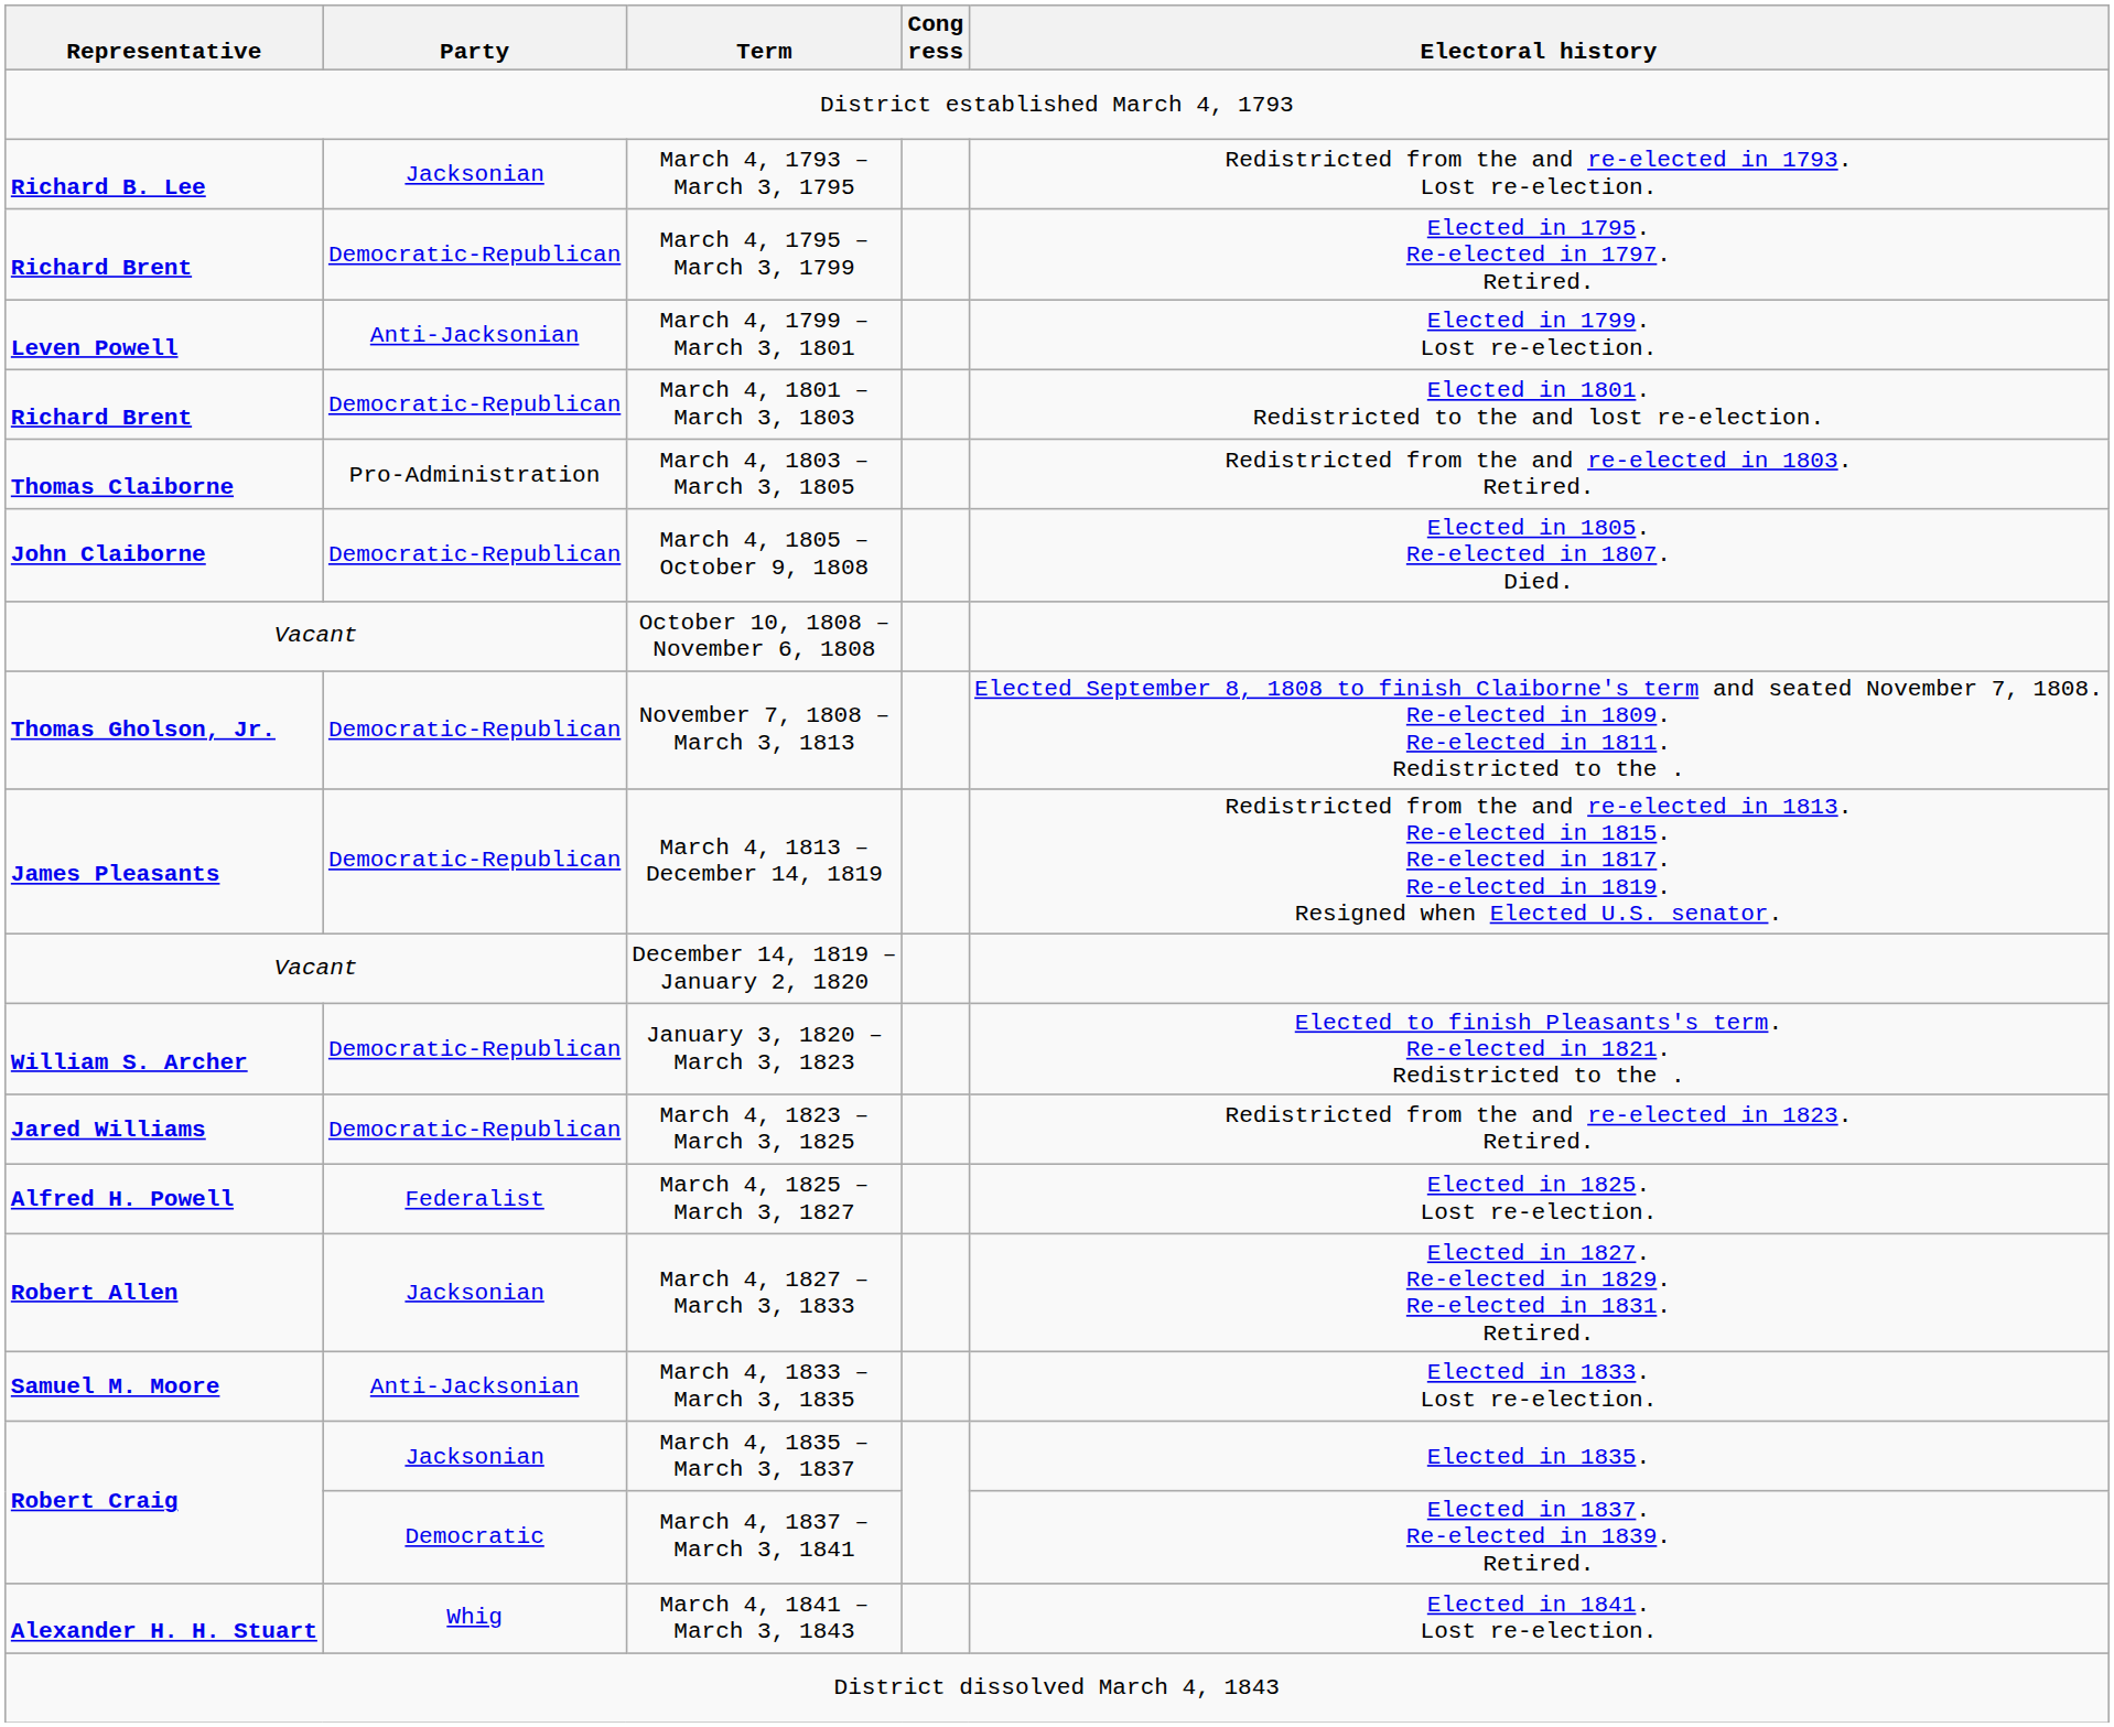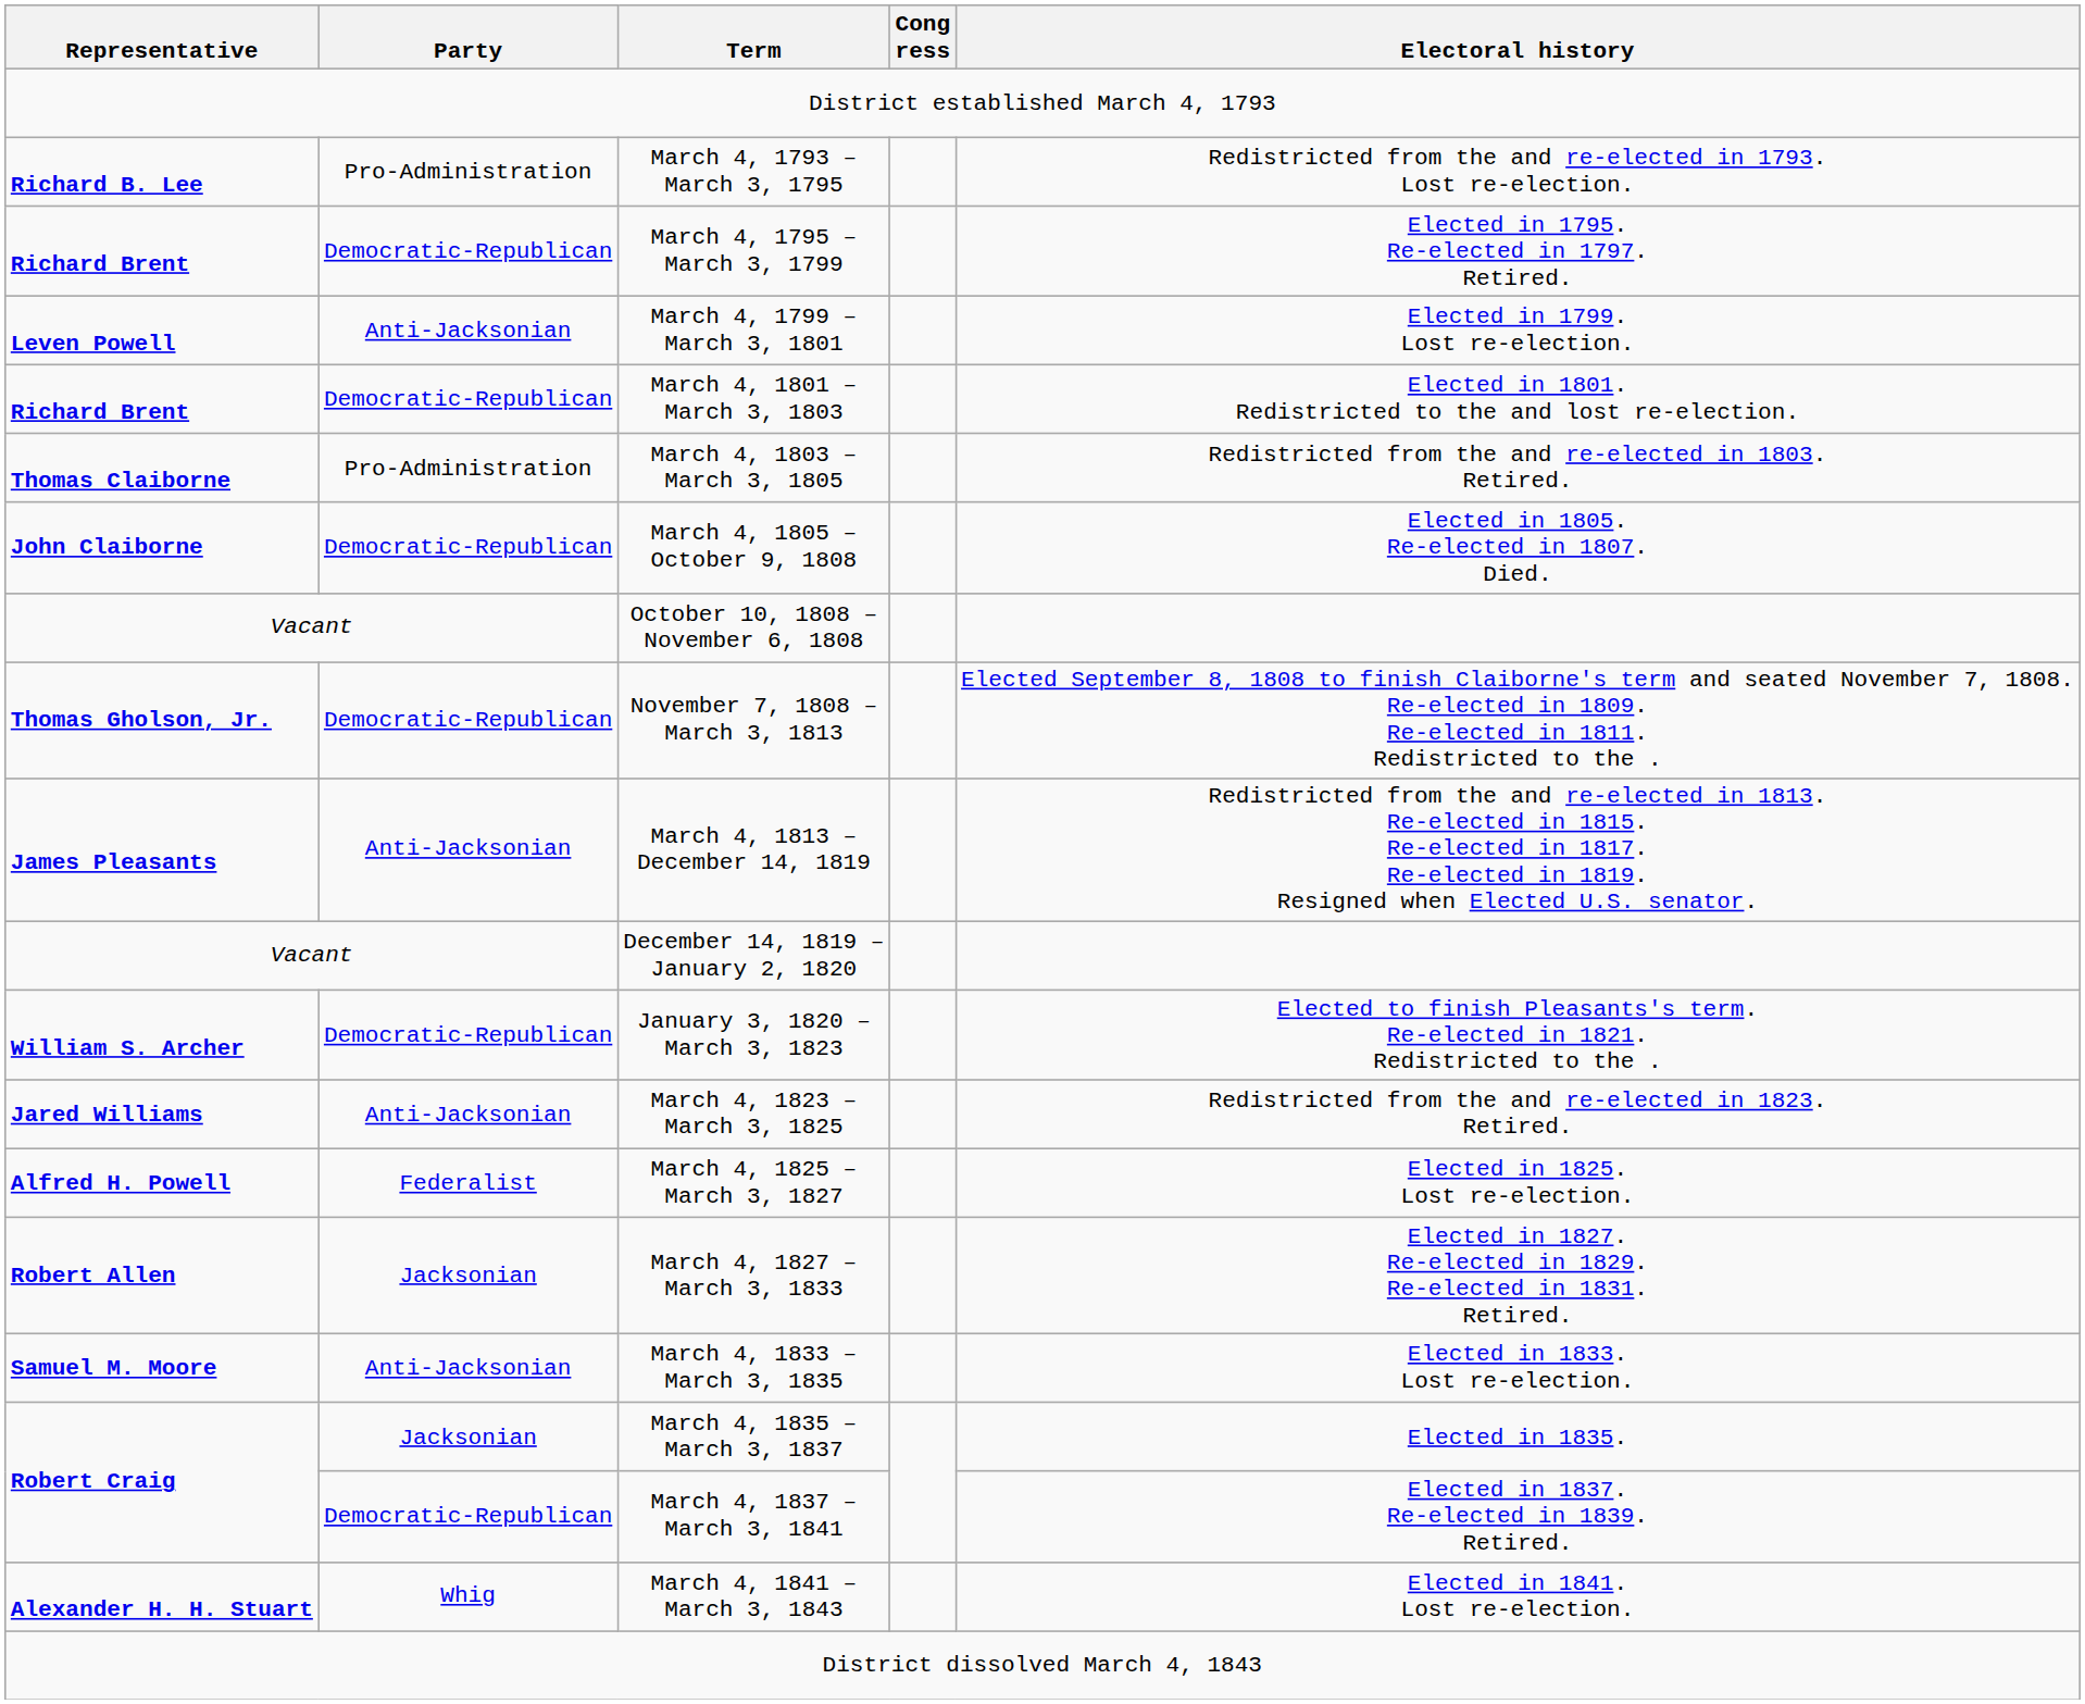March 4, 1793 – March 3, 1795 | Party: Jacksonian -> Pro-Administration
March 4, 1813 – December 14, 1819 | Party: Democratic-Republican -> Anti-Jacksonian
March 4, 1823 – March 3, 1825 | Party: Democratic-Republican -> Anti-Jacksonian
March 4, 1837 – March 3, 1841 | Party: Democratic -> Democratic-Republican
